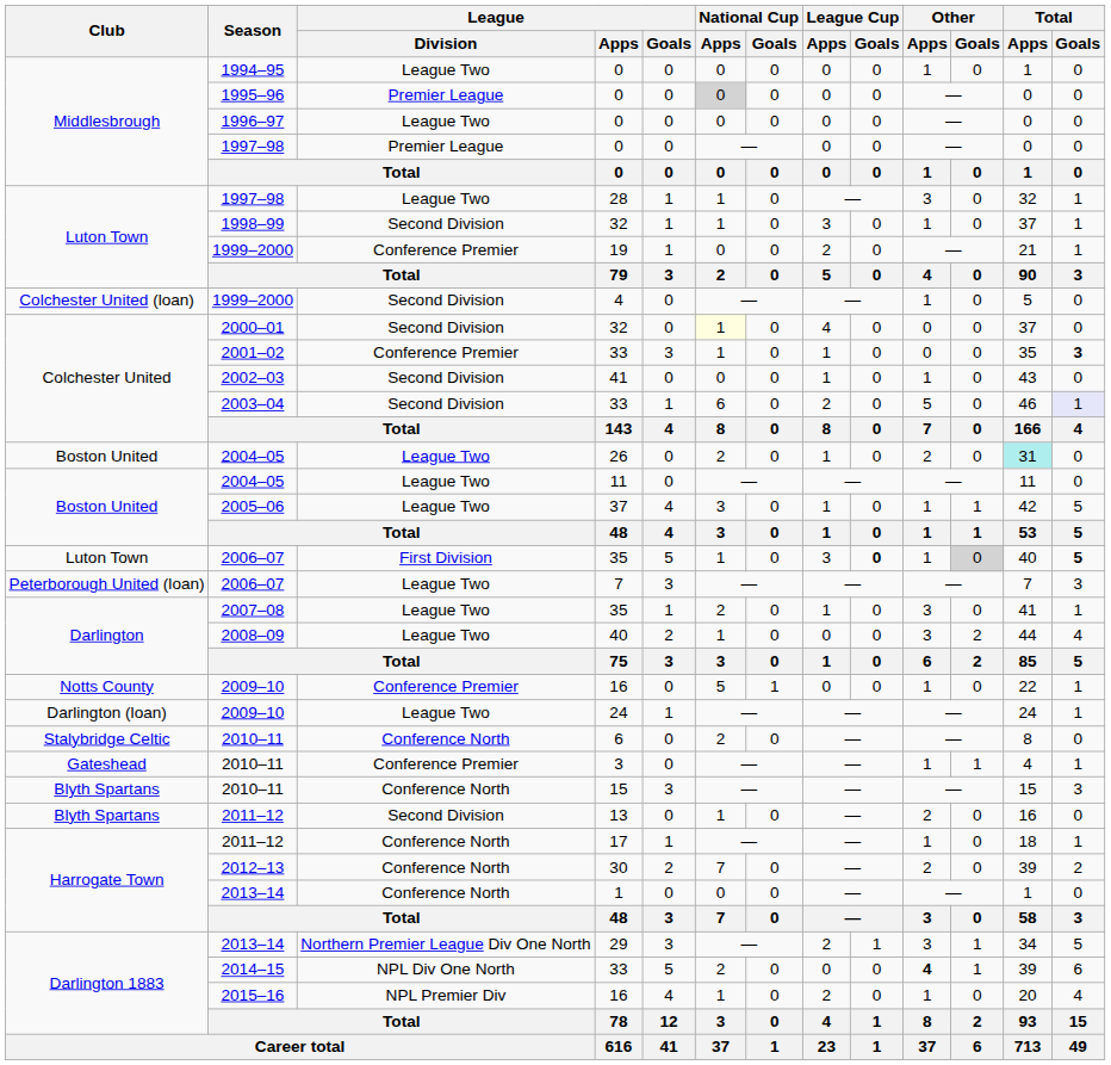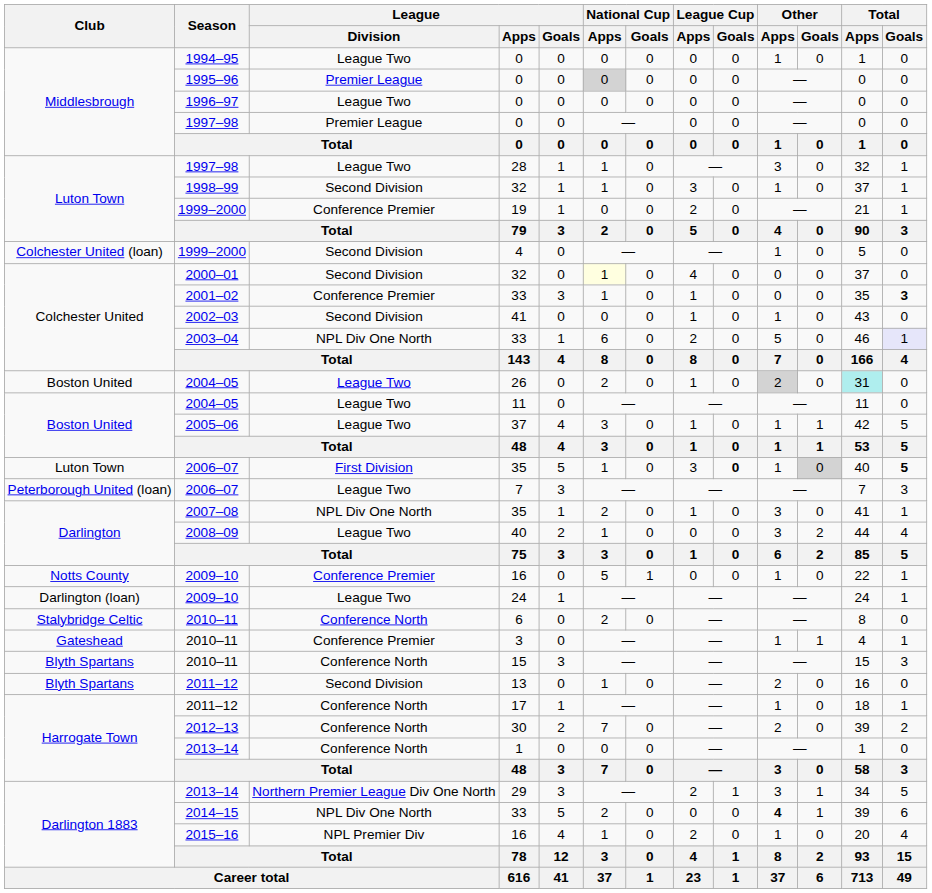2003–04 / 33 | League / Division: Second Division -> NPL Div One North
26 | Other / Apps: no background -> lightgrey background
2007–08 / 35 | League / Division: League Two -> NPL Div One North
